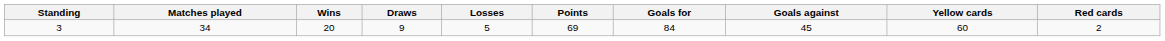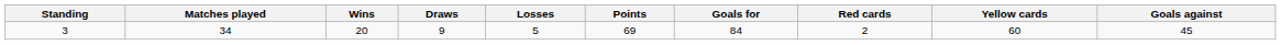columns swapped: Goals against <-> Red cards
